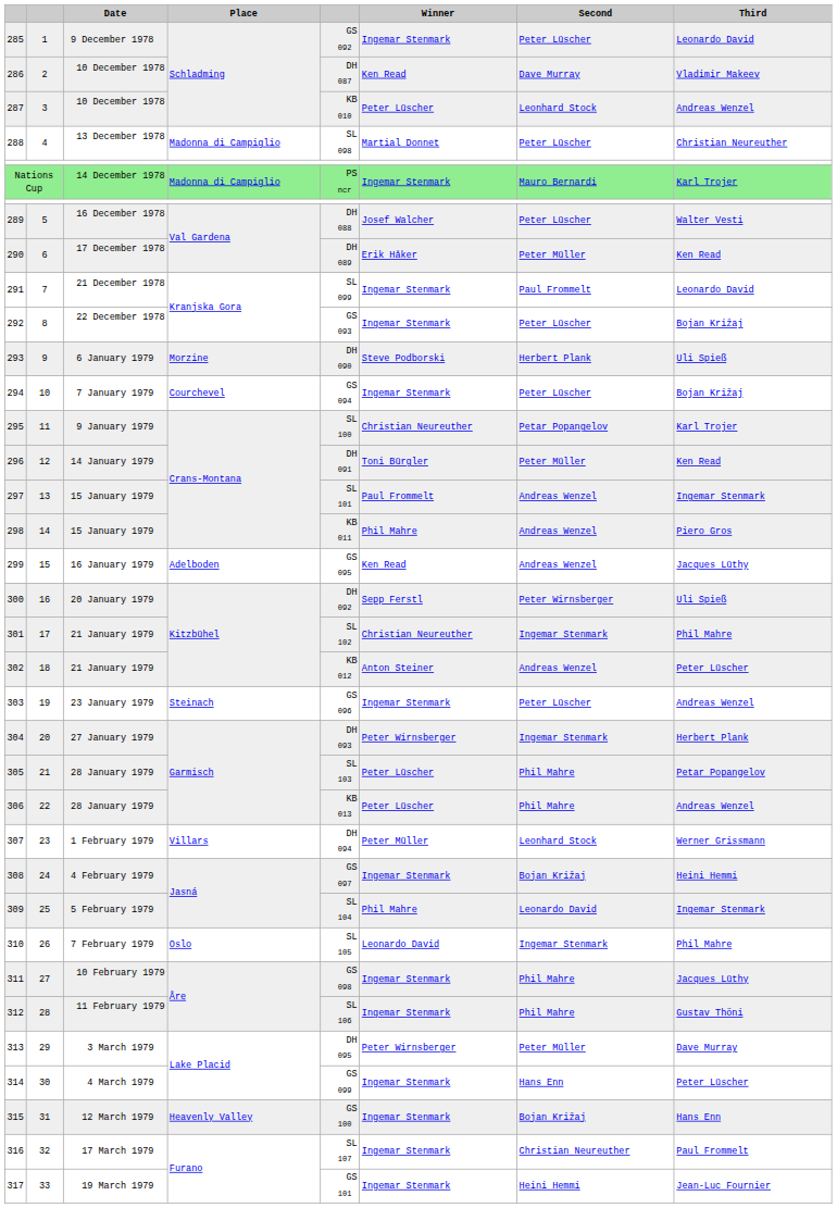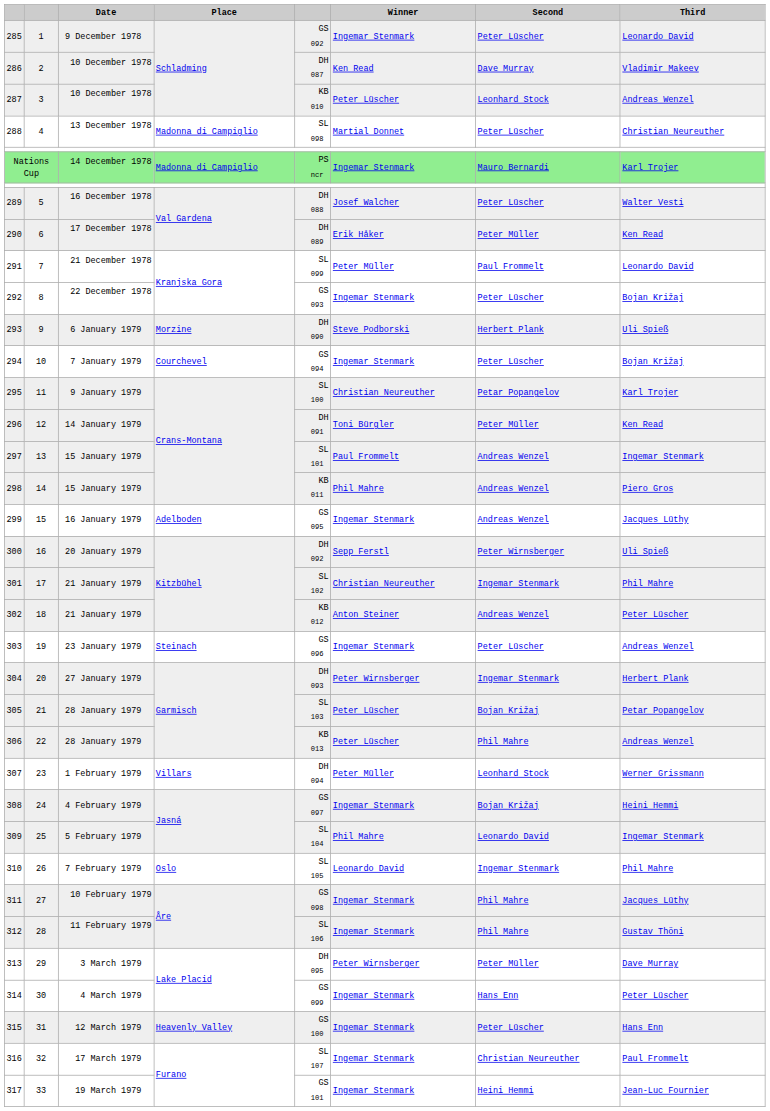291 | Winner: Ingemar Stenmark -> Peter Müller
299 | Winner: Ken Read -> Ingemar Stenmark
305 | Second: Phil Mahre -> Bojan Križaj
315 | Second: Bojan Križaj -> Peter Lüscher
